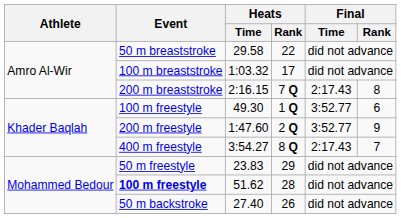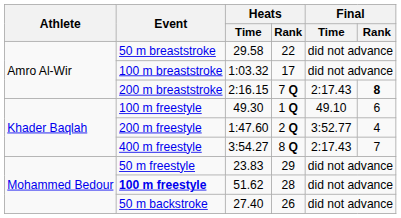2:16.15 | Final / Rank: normal -> bold
49.30 | Final / Time: 3:52.77 -> 49.10
1:47.60 | Final / Rank: 9 -> 4
